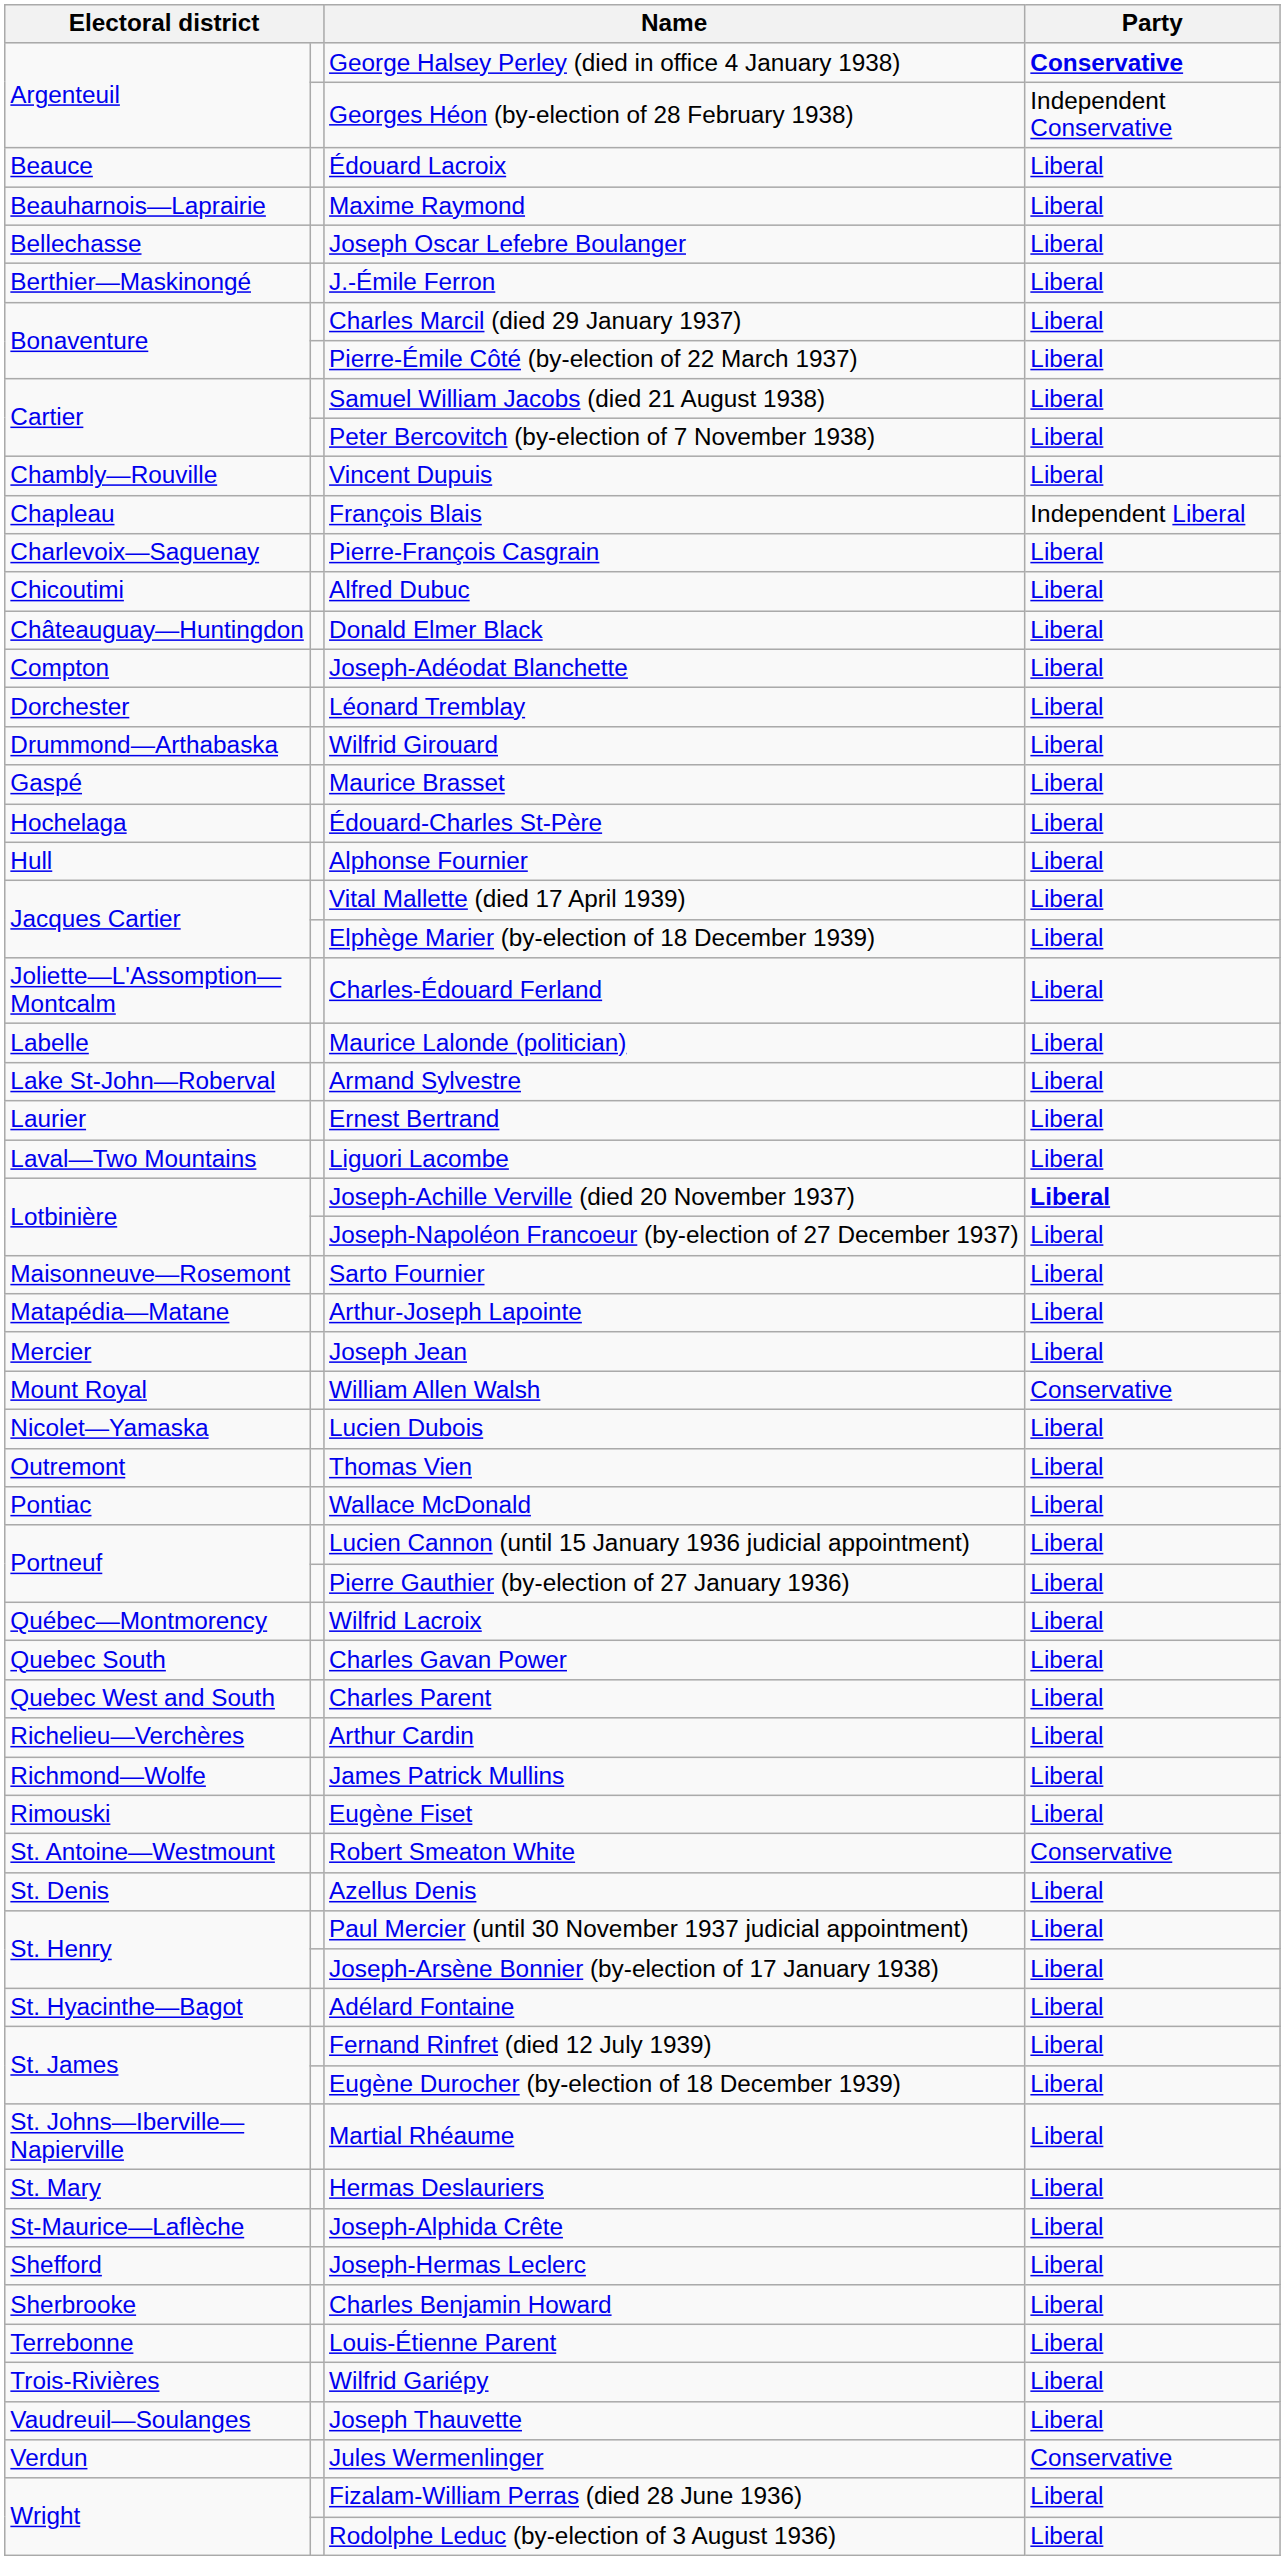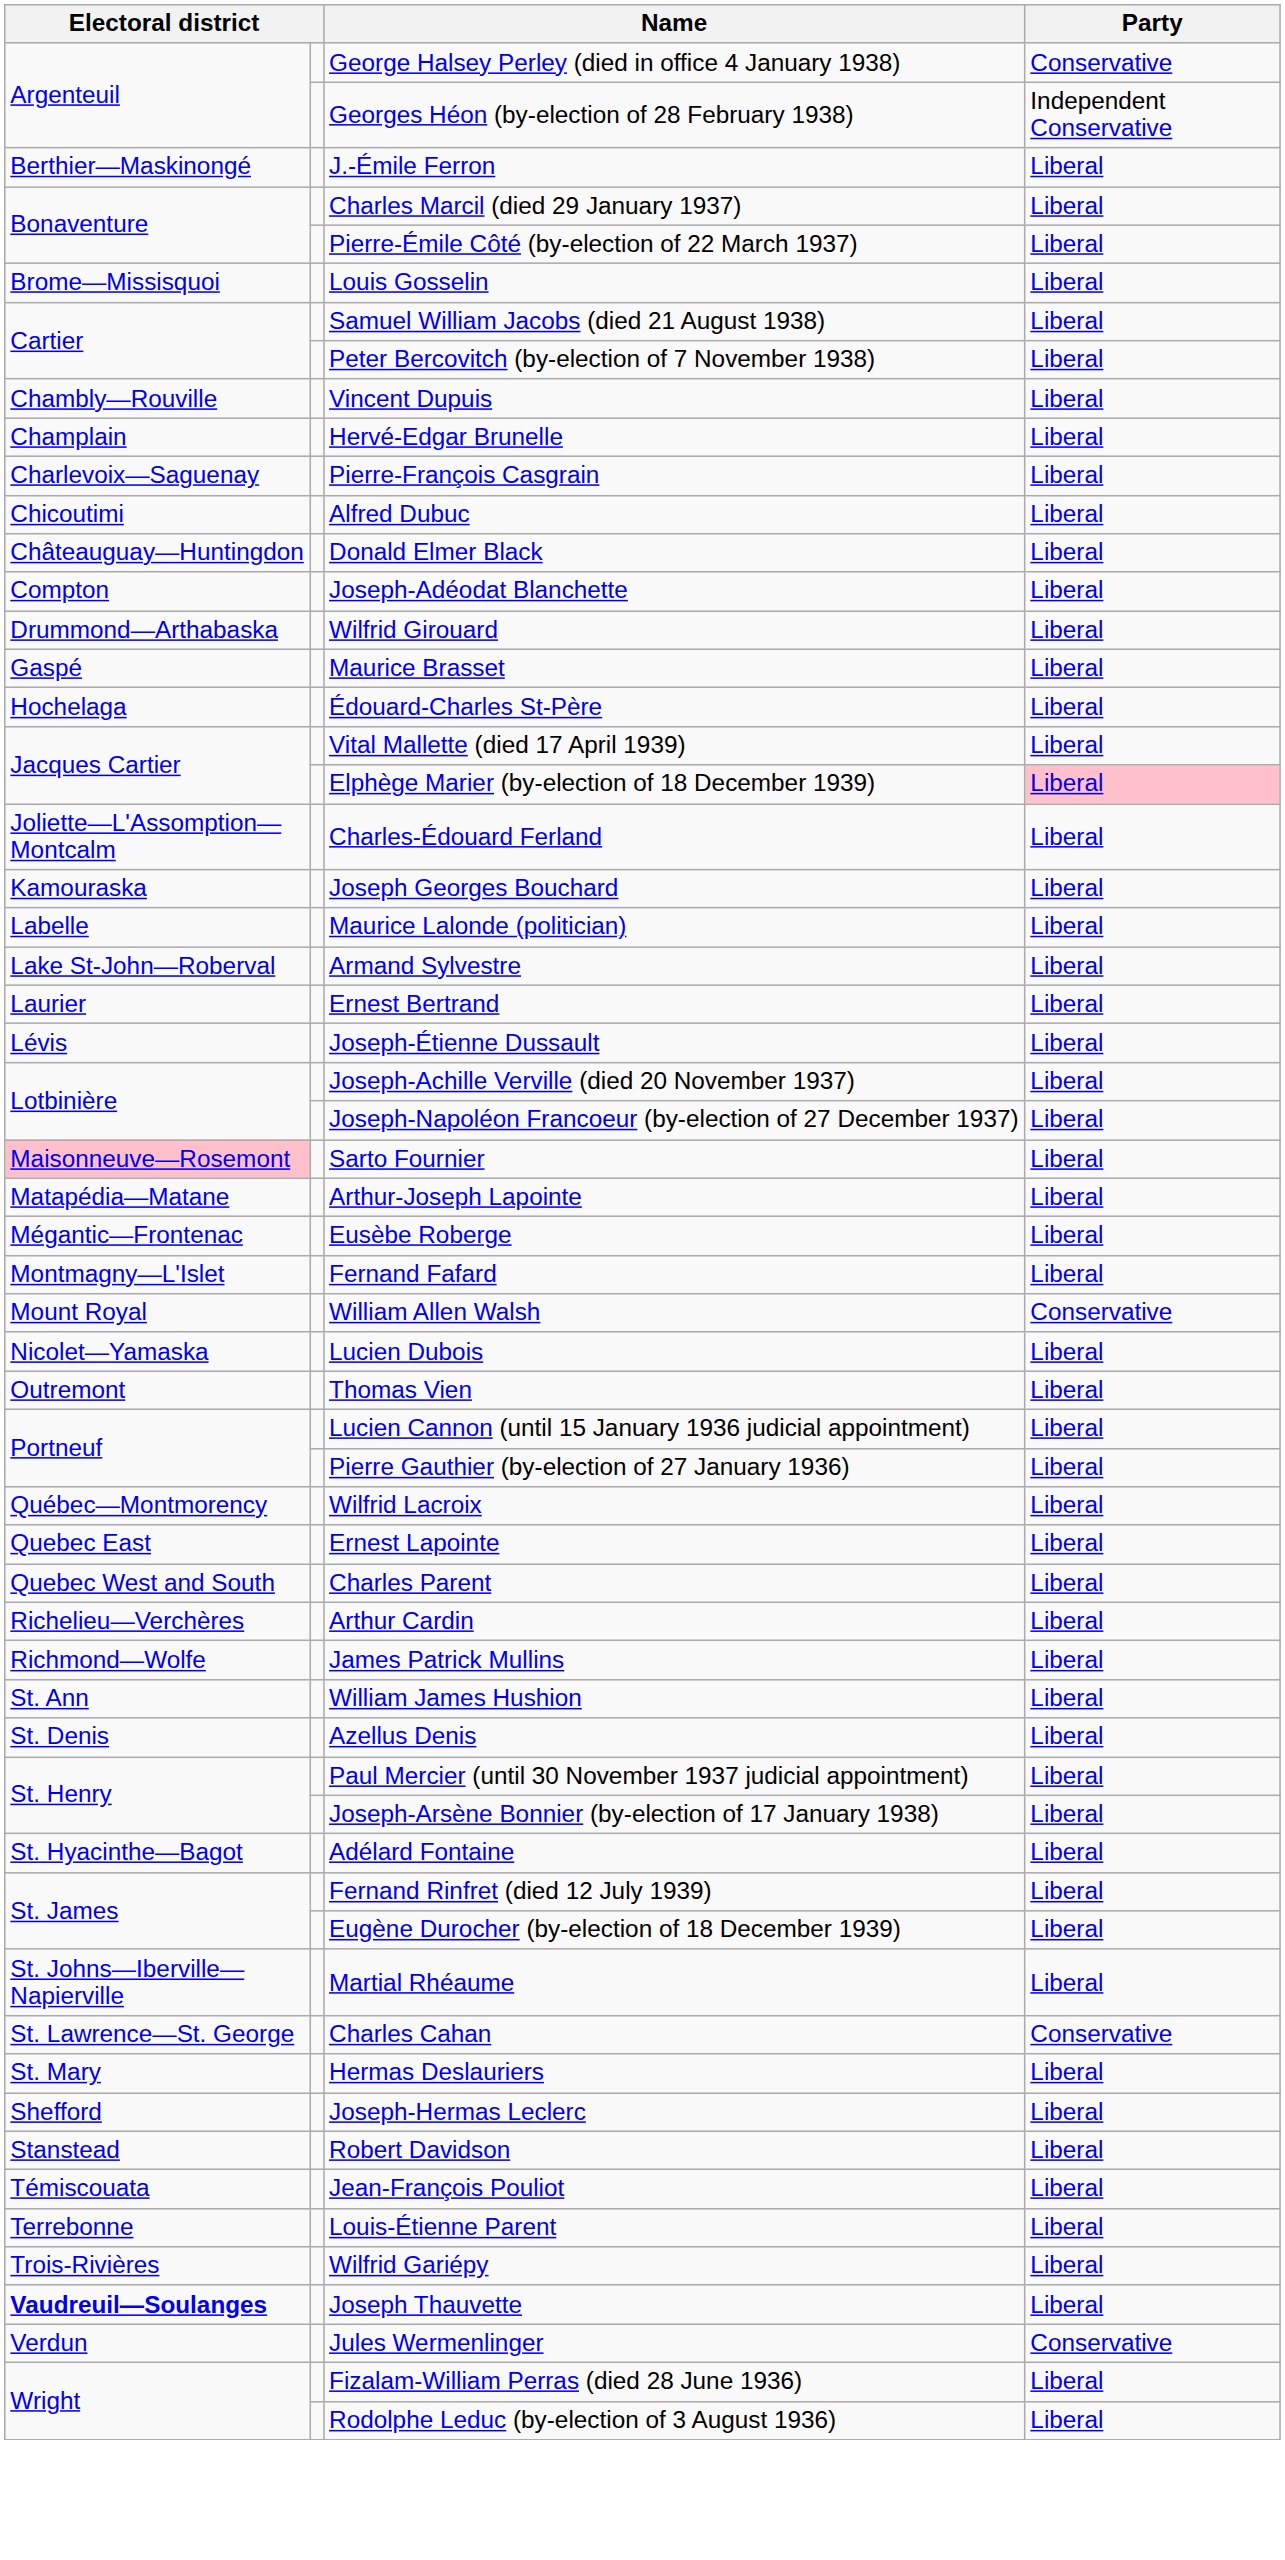George Halsey Perley (died in office 4 January 1938) | Party: bold -> normal
- row: Beauce | Édouard Lacroix | Liberal
- row: Beauharnois—Laprairie | Maxime Raymond | Liberal
- row: Bellechasse | Joseph Oscar Lefebre Boulanger | Liberal
+ row: Brome—Missisquoi | Louis Gosselin | Liberal
+ row: Champlain | Hervé-Edgar Brunelle | Liberal
- row: Chapleau | François Blais | Independent Liberal
- row: Dorchester | Léonard Tremblay | Liberal
- row: Hull | Alphonse Fournier | Liberal
Elphège Marier (by-election of 18 December 1939) | Party: no background -> pink background
+ row: Kamouraska | Joseph Georges Bouchard | Liberal
- row: Laval—Two Mountains | Liguori Lacombe | Liberal
+ row: Lévis | Joseph-Étienne Dussault | Liberal
Joseph-Achille Verville (died 20 November 1937) | Party: bold -> normal
Sarto Fournier | column 1: no background -> pink background
+ row: Mégantic—Frontenac | Eusèbe Roberge | Liberal
- row: Mercier | Joseph Jean | Liberal
+ row: Montmagny—L'Islet | Fernand Fafard | Liberal
- row: Pontiac | Wallace McDonald | Liberal
+ row: Quebec East | Ernest Lapointe | Liberal
- row: Quebec South | Charles Gavan Power | Liberal
- row: Rimouski | Eugène Fiset | Liberal
+ row: St. Ann | William James Hushion | Liberal
- row: St. Antoine—Westmount | Robert Smeaton White | Conservative
+ row: St. Lawrence—St. George | Charles Cahan | Conservative
- row: St-Maurice—Laflèche | Joseph-Alphida Crête | Liberal
- row: Sherbrooke | Charles Benjamin Howard | Liberal
+ row: Stanstead | Robert Davidson | Liberal
+ row: Témiscouata | Jean-François Pouliot | Liberal
Joseph Thauvette | column 1: normal -> bold
